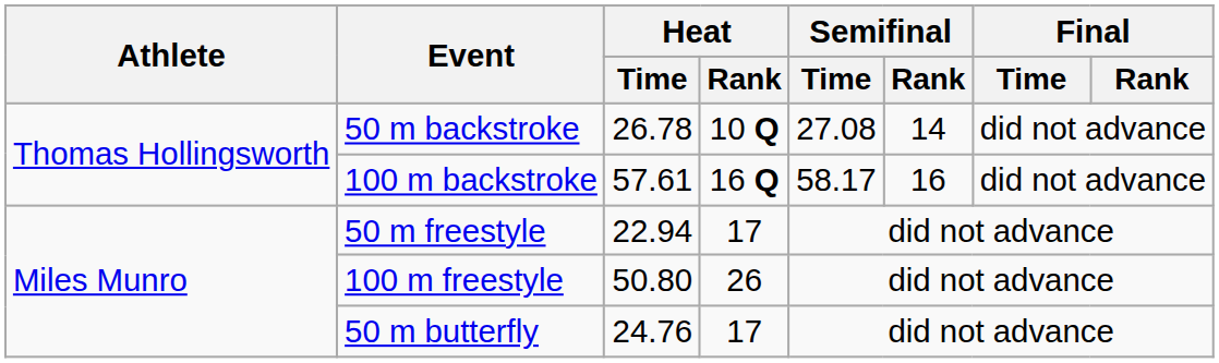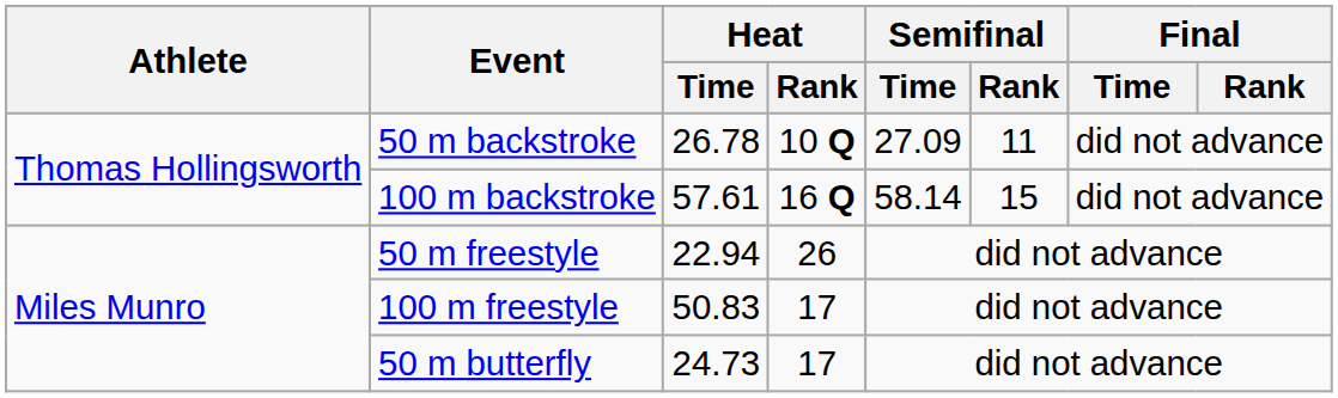50 m backstroke | Semifinal / Time: 27.08 -> 27.09
50 m backstroke | Semifinal / Rank: 14 -> 11
100 m backstroke | Semifinal / Time: 58.17 -> 58.14
100 m backstroke | Semifinal / Rank: 16 -> 15
50 m freestyle | Heat / Rank: 17 -> 26
100 m freestyle | Heat / Time: 50.80 -> 50.83
100 m freestyle | Heat / Rank: 26 -> 17
50 m butterfly | Heat / Time: 24.76 -> 24.73
